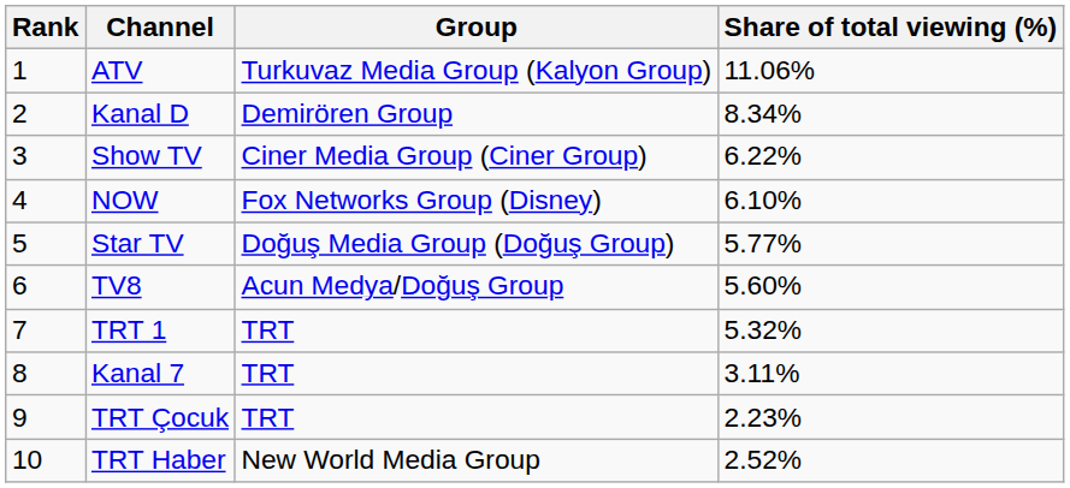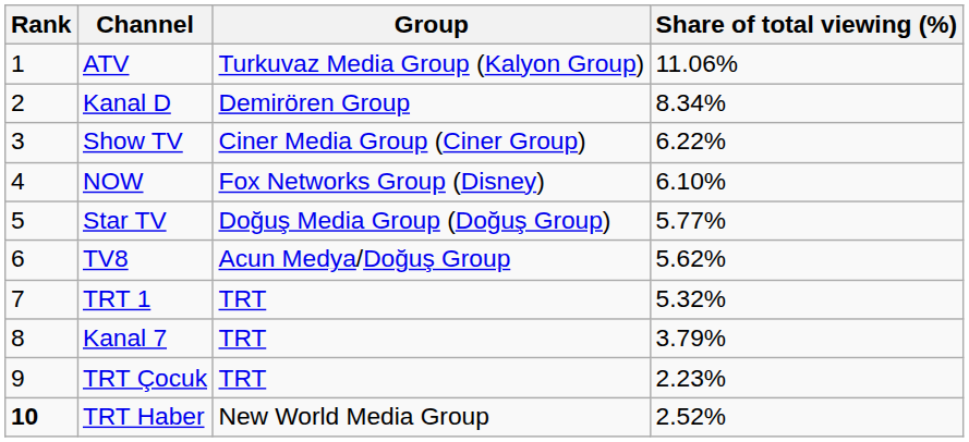TV8 | Share of total viewing (%): 5.60% -> 5.62%
Kanal 7 | Share of total viewing (%): 3.11% -> 3.79%
TRT Haber | Rank: normal -> bold
